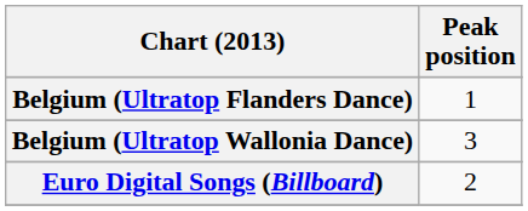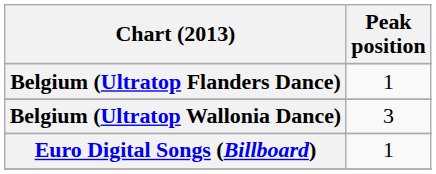Euro Digital Songs (Billboard) | Peak position: 2 -> 1
